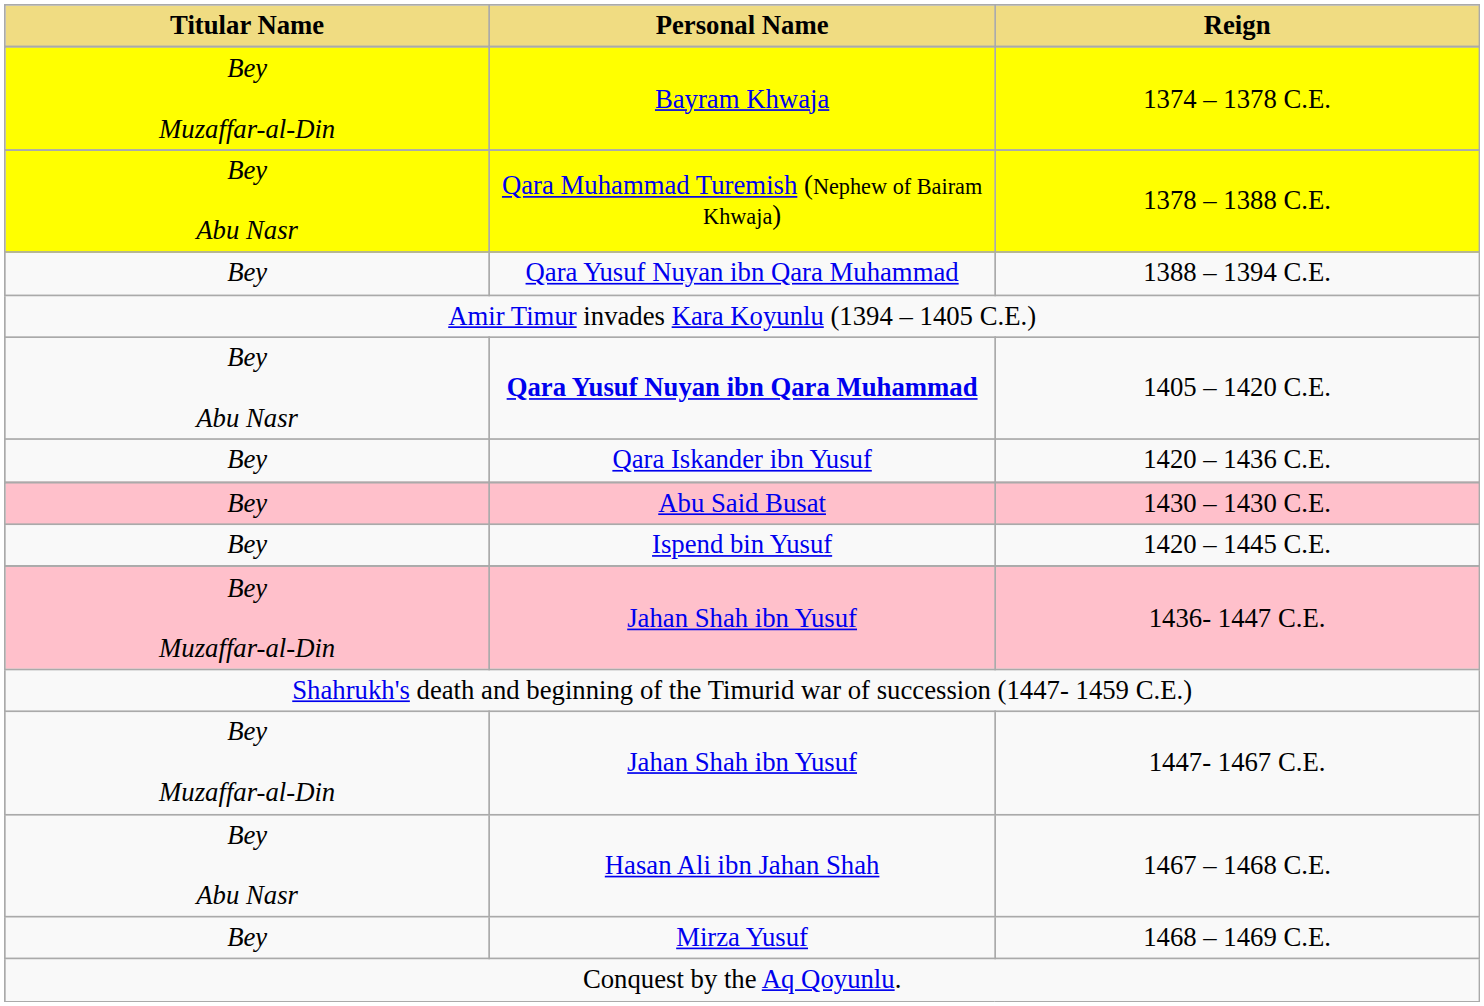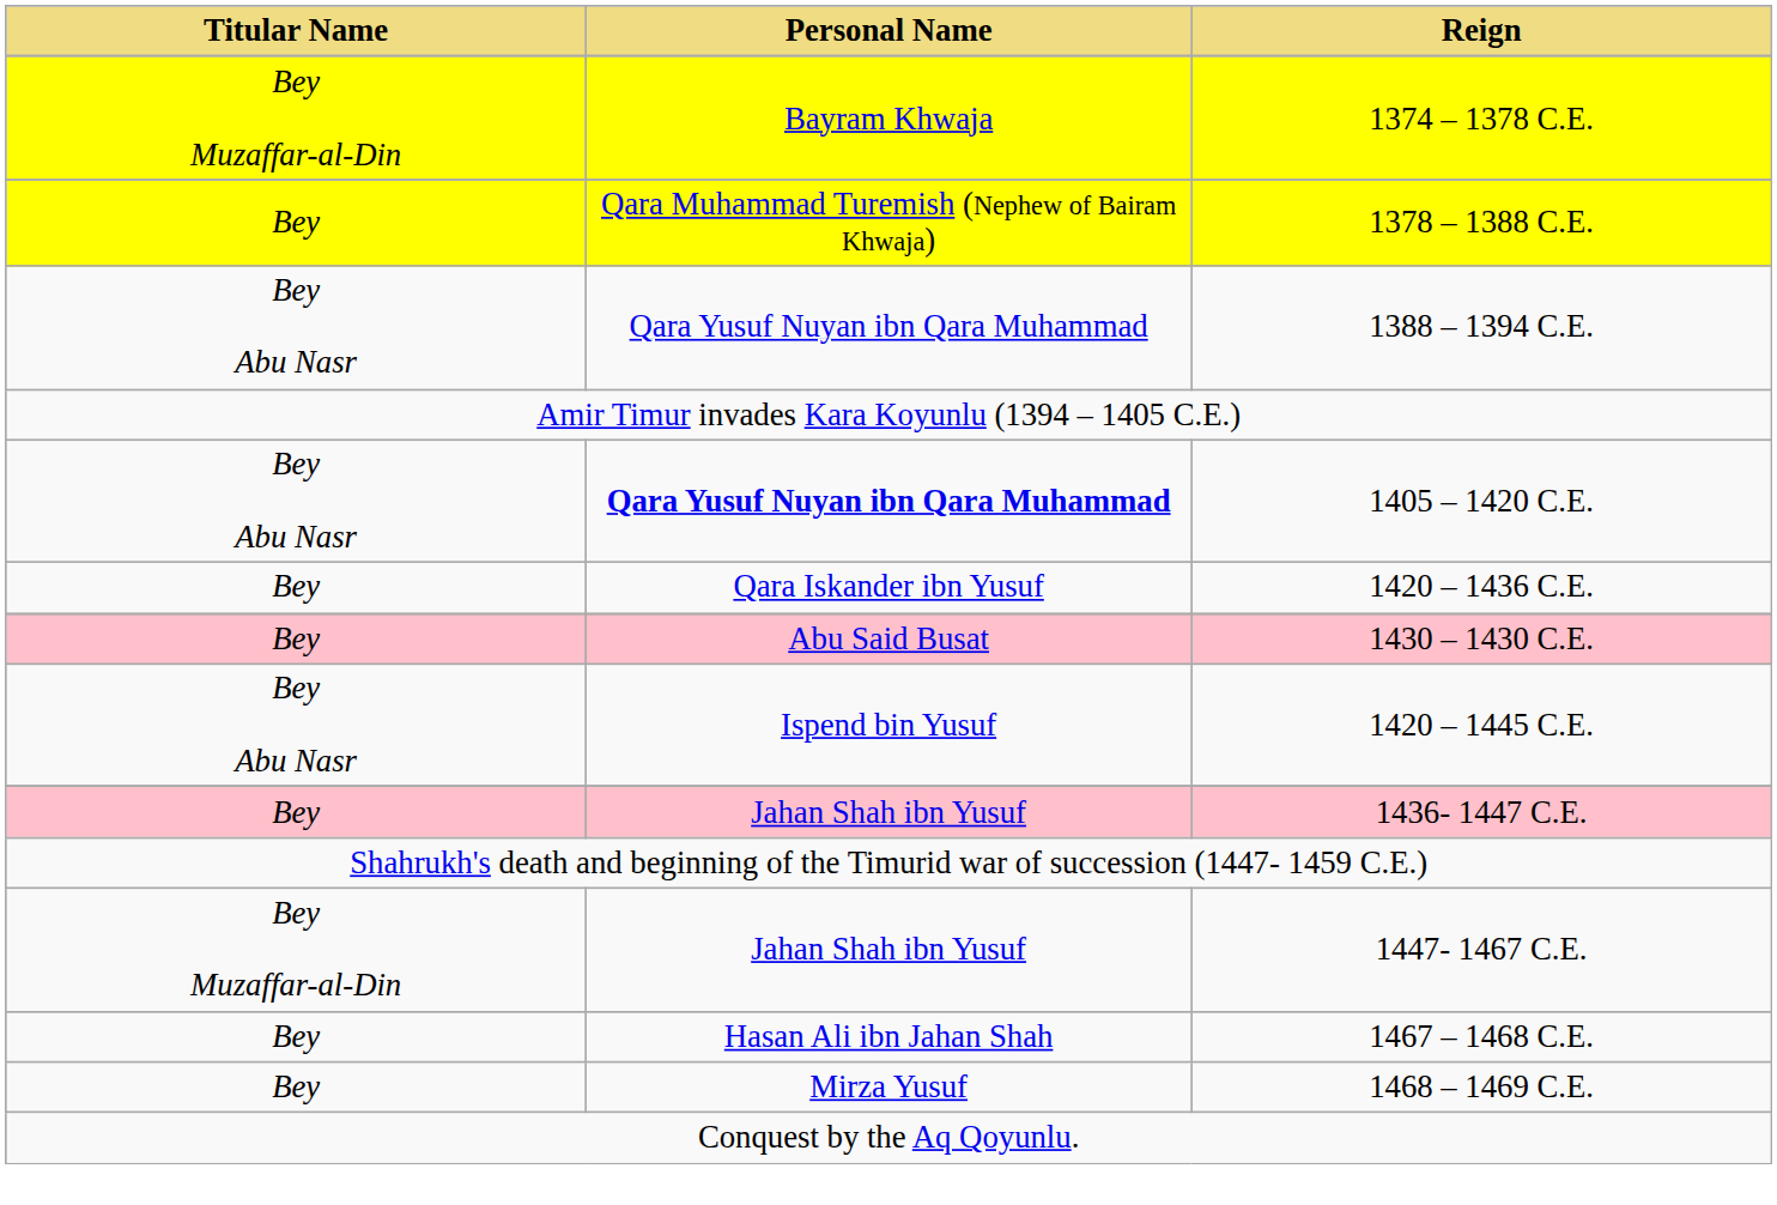1378 – 1388 C.E. | Titular Name: Bey Abu Nasr -> Bey
1388 – 1394 C.E. | Titular Name: Bey -> Bey Abu Nasr
1420 – 1445 C.E. | Titular Name: Bey -> Bey Abu Nasr
1436- 1447 C.E. | Titular Name: Bey Muzaffar-al-Din -> Bey
1467 – 1468 C.E. | Titular Name: Bey Abu Nasr -> Bey
